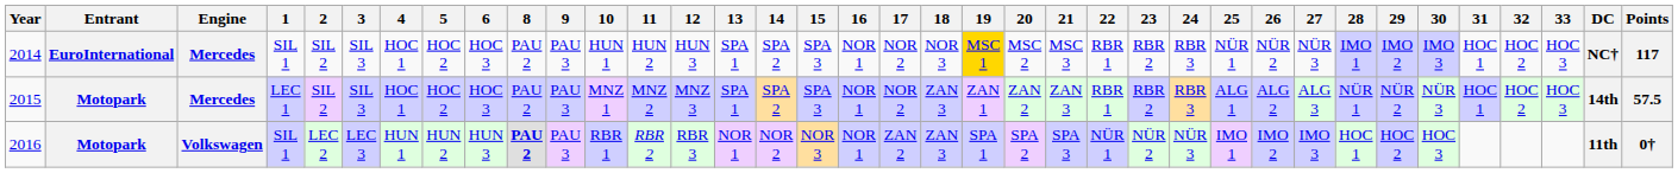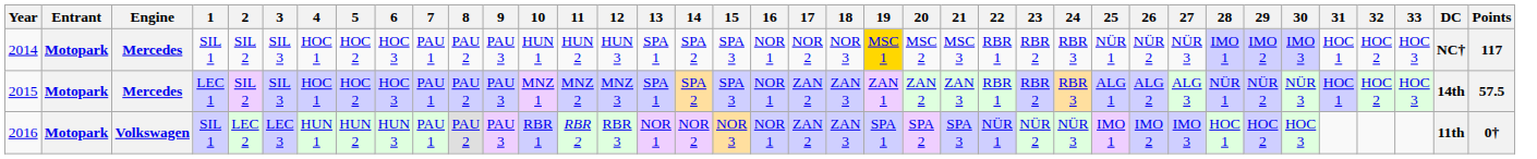+ column: 7 | PAU 1 | PAU 1 | PAU 1
2014 | Entrant: EuroInternational -> Motopark
2015 | 17: NOR 2 -> ZAN 2
2016 | 8: bold -> normal
